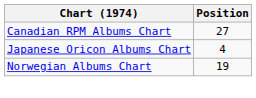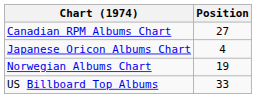+ row: US Billboard Top Albums | 33
